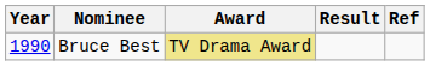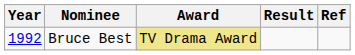Bruce Best | Year: 1990 -> 1992
